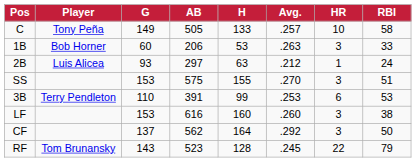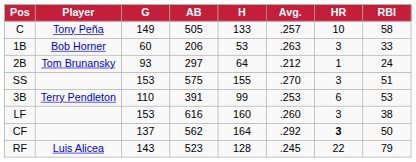2B | Player: Luis Alicea -> Tom Brunansky
2B | H: 63 -> 64
CF | HR: normal -> bold
RF | Player: Tom Brunansky -> Luis Alicea
